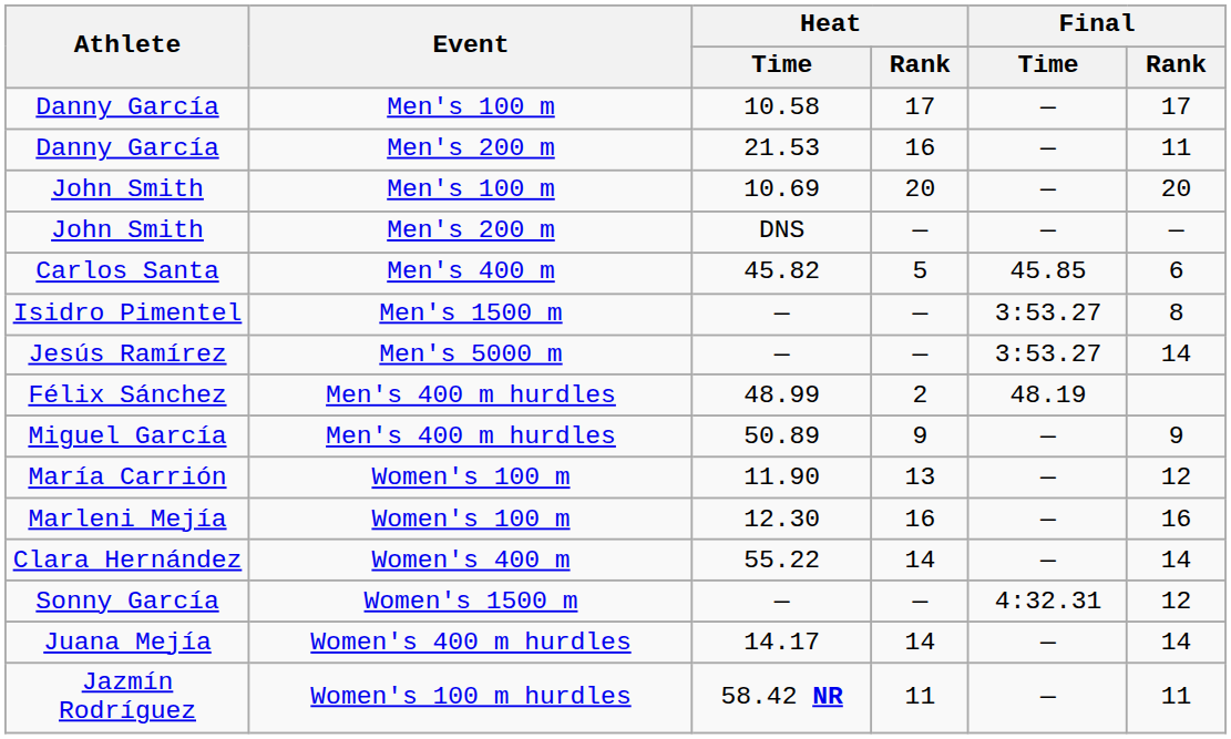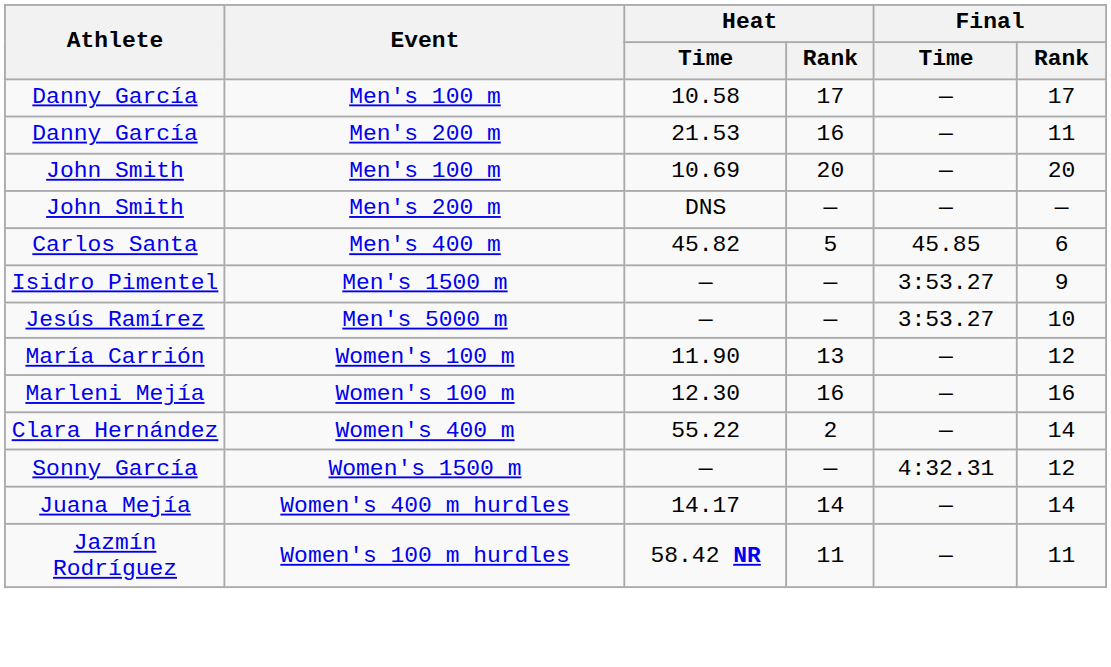Isidro Pimentel | Final / Rank: 8 -> 9
Jesús Ramírez | Final / Rank: 14 -> 10
- row: Félix Sánchez | Men's 400 m hurdles | 48.99 | 2 | 48.19
- row: Miguel García | Men's 400 m hurdles | 50.89 | 9 | — | 9
Clara Hernández | Heat / Rank: 14 -> 2
